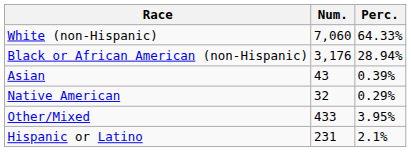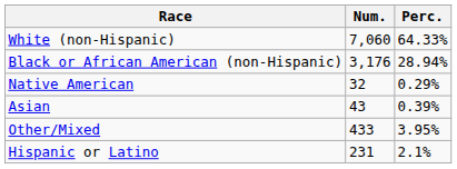rows swapped: Native American <-> Asian
